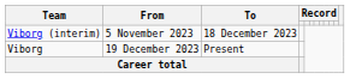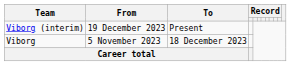Viborg (interim) | From: 5 November 2023 -> 19 December 2023
Viborg (interim) | To: 18 December 2023 -> Present
Viborg | From: 19 December 2023 -> 5 November 2023
Viborg | To: Present -> 18 December 2023
